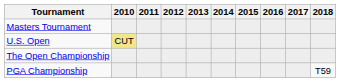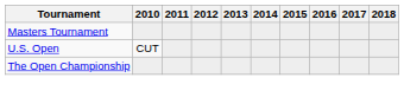U.S. Open | 2010: khaki background -> no background
- row: PGA Championship | T59
